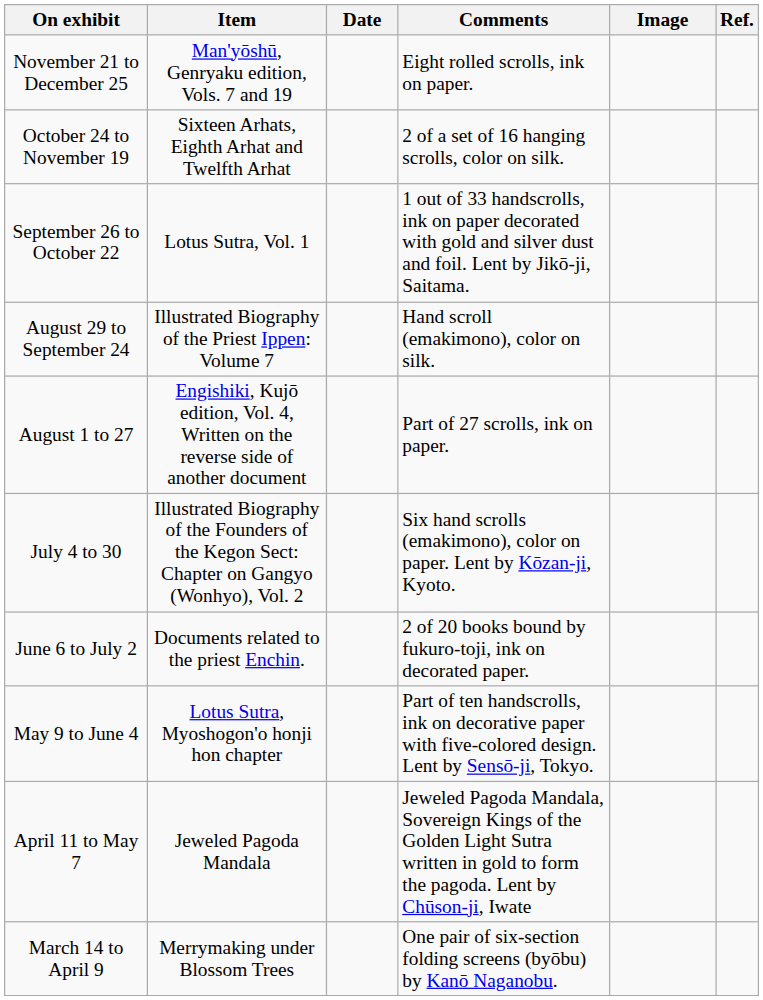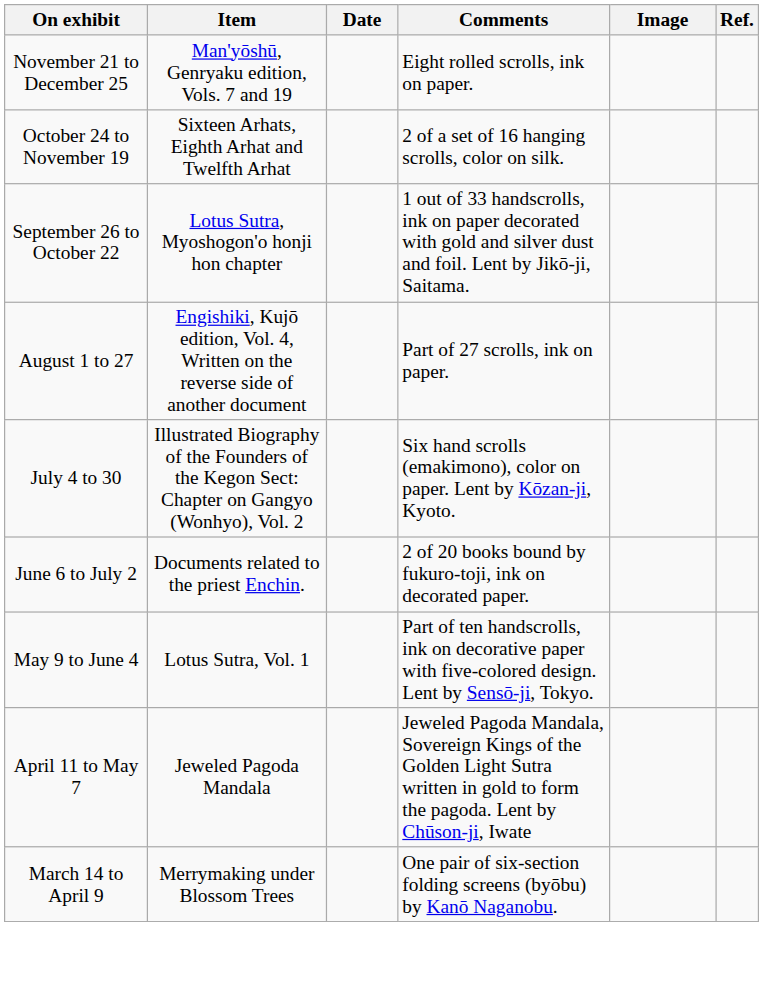September 26 to October 22 | Item: Lotus Sutra, Vol. 1 -> Lotus Sutra, Myoshogon'o honji hon chapter
- row: August 29 to September 24 | Illustrated Biography of the Priest Ippen: Volume 7 | Hand scroll (emakimono), color on silk.
May 9 to June 4 | Item: Lotus Sutra, Myoshogon'o honji hon chapter -> Lotus Sutra, Vol. 1
